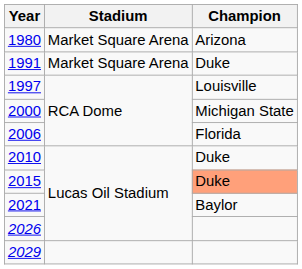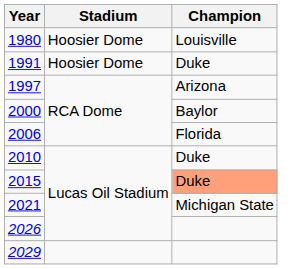1980 | Stadium: Market Square Arena -> Hoosier Dome
1980 | Champion: Arizona -> Louisville
1991 | Stadium: Market Square Arena -> Hoosier Dome
1997 | Champion: Louisville -> Arizona
2000 | Champion: Michigan State -> Baylor
2021 | Champion: Baylor -> Michigan State
